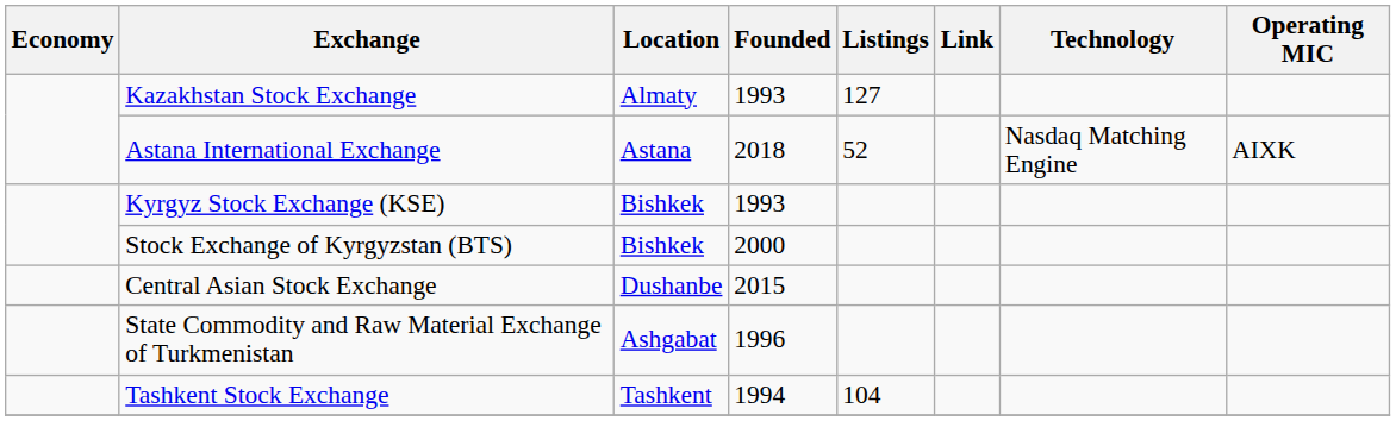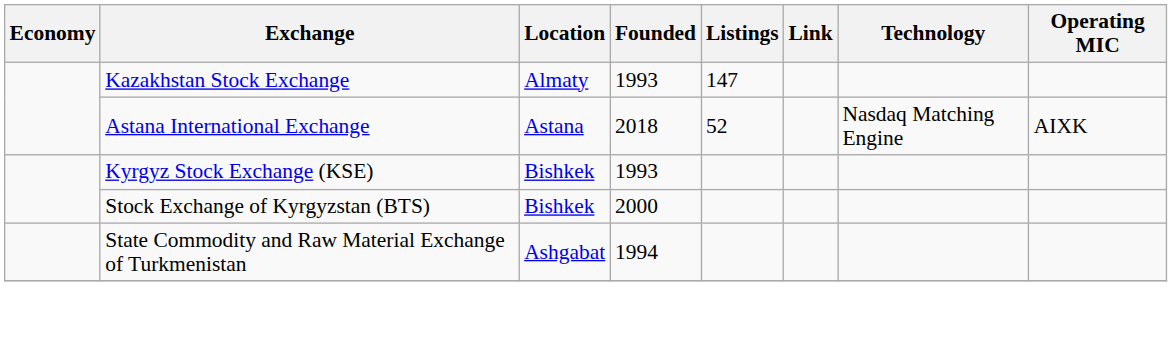Kazakhstan Stock Exchange | Listings: 127 -> 147
- row: Central Asian Stock Exchange | Dushanbe | 2015
State Commodity and Raw Material Exchange of Turkmenistan | Founded: 1996 -> 1994
- row: Tashkent Stock Exchange | Tashkent | 1994 | 104
